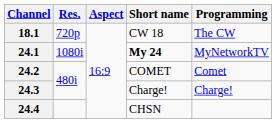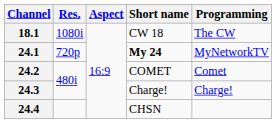18.1 | Res.: 720p -> 1080i
24.1 | Res.: 1080i -> 720p
